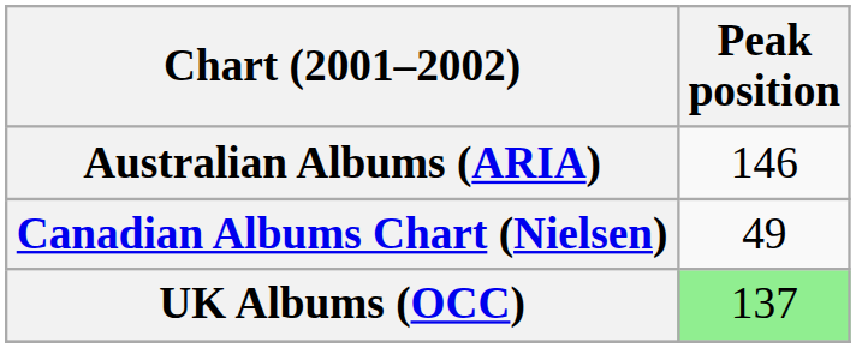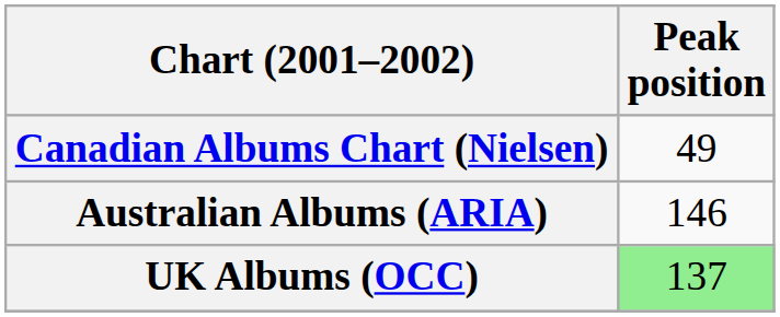rows swapped: Australian Albums (ARIA) <-> Canadian Albums Chart (Nielsen)
